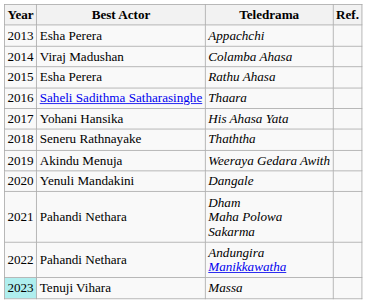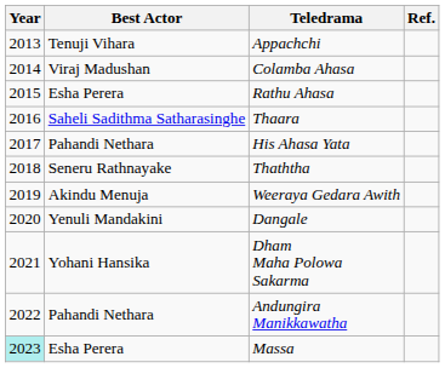Appachchi | Best Actor: Esha Perera -> Tenuji Vihara
His Ahasa Yata | Best Actor: Yohani Hansika -> Pahandi Nethara
Dham Maha Polowa Sakarma | Best Actor: Pahandi Nethara -> Yohani Hansika
Massa | Best Actor: Tenuji Vihara -> Esha Perera
